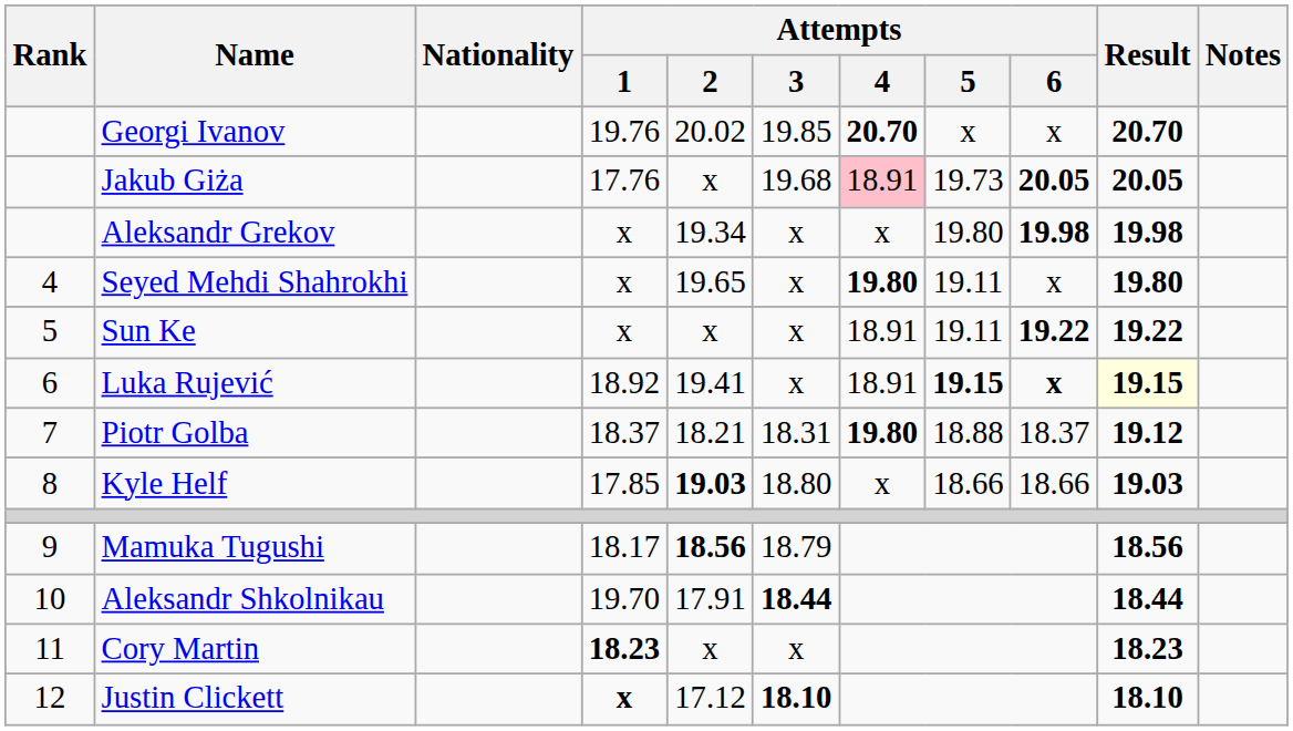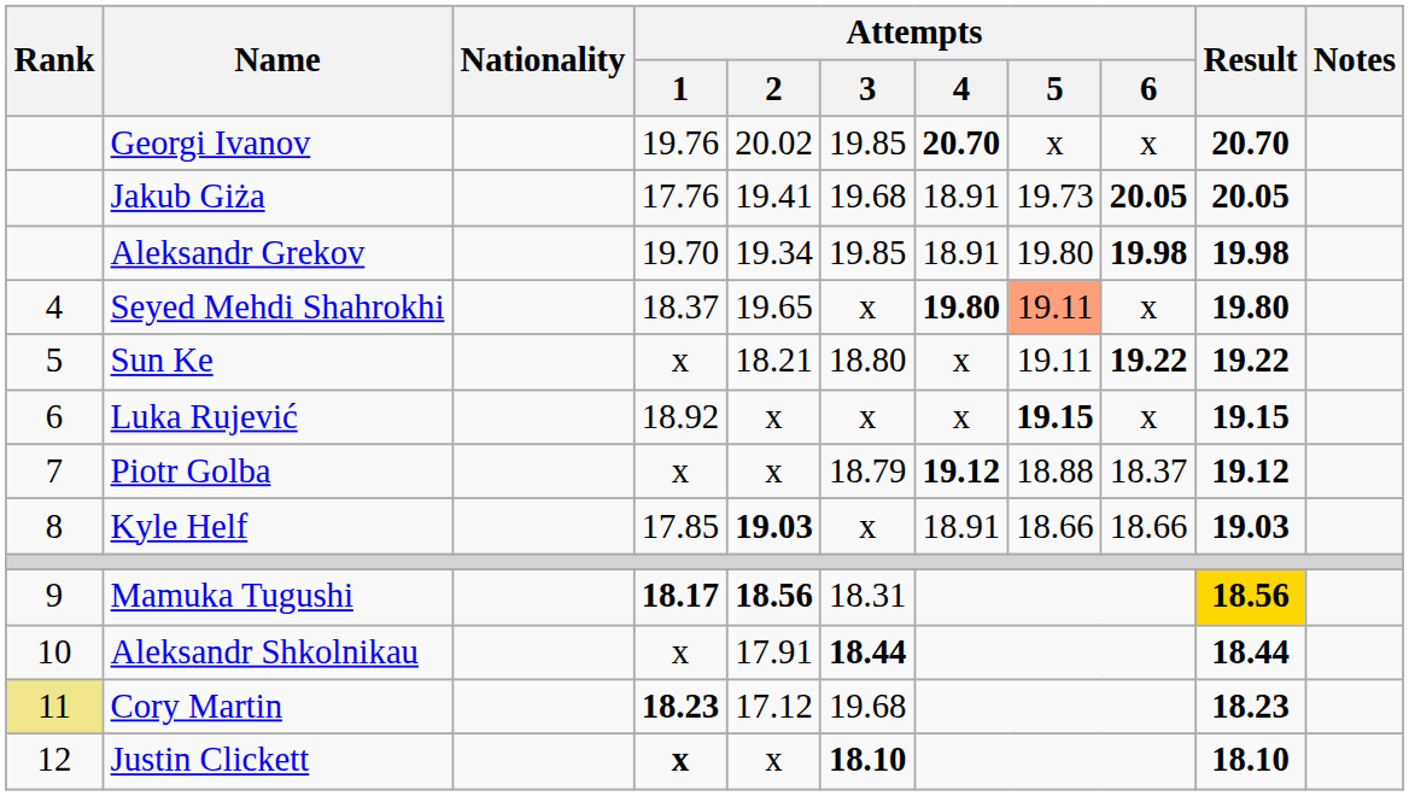Jakub Giża | Attempts / 2: x -> 19.41
Jakub Giża | Attempts / 4: pink background -> no background
Aleksandr Grekov | Attempts / 1: x -> 19.70
Aleksandr Grekov | Attempts / 3: x -> 19.85
Aleksandr Grekov | Attempts / 4: x -> 18.91
Seyed Mehdi Shahrokhi | Attempts / 1: x -> 18.37
Seyed Mehdi Shahrokhi | Attempts / 5: no background -> lightsalmon background
Sun Ke | Attempts / 2: x -> 18.21
Sun Ke | Attempts / 3: x -> 18.80
Sun Ke | Attempts / 4: 18.91 -> x
Luka Rujević | Attempts / 2: 19.41 -> x
Luka Rujević | Attempts / 4: 18.91 -> x
Luka Rujević | Attempts / 6: bold -> normal
Luka Rujević | Result: lightyellow background -> no background
Piotr Golba | Attempts / 1: 18.37 -> x
Piotr Golba | Attempts / 2: 18.21 -> x
Piotr Golba | Attempts / 3: 18.31 -> 18.79
Piotr Golba | Attempts / 4: 19.80 -> 19.12
Kyle Helf | Attempts / 3: 18.80 -> x
Kyle Helf | Attempts / 4: x -> 18.91
Mamuka Tugushi | Attempts / 1: normal -> bold
Mamuka Tugushi | Attempts / 3: 18.79 -> 18.31
Mamuka Tugushi | Result: no background -> gold background
Aleksandr Shkolnikau | Attempts / 1: 19.70 -> x
Cory Martin | Rank: no background -> khaki background
Cory Martin | Attempts / 2: x -> 17.12
Cory Martin | Attempts / 3: x -> 19.68
Justin Clickett | Attempts / 2: 17.12 -> x
